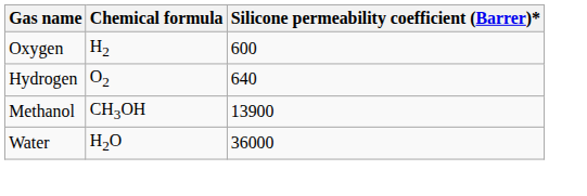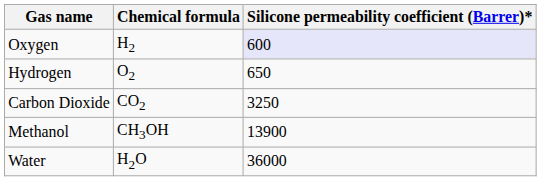Oxygen | Silicone permeability coefficient (Barrer)*: no background -> lavender background
Hydrogen | Silicone permeability coefficient (Barrer)*: 640 -> 650
+ row: Carbon Dioxide | CO2 | 3250
